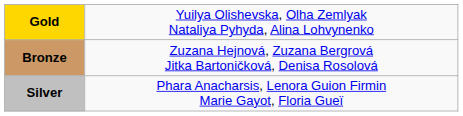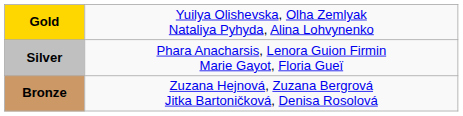rows swapped: Silver <-> Bronze
